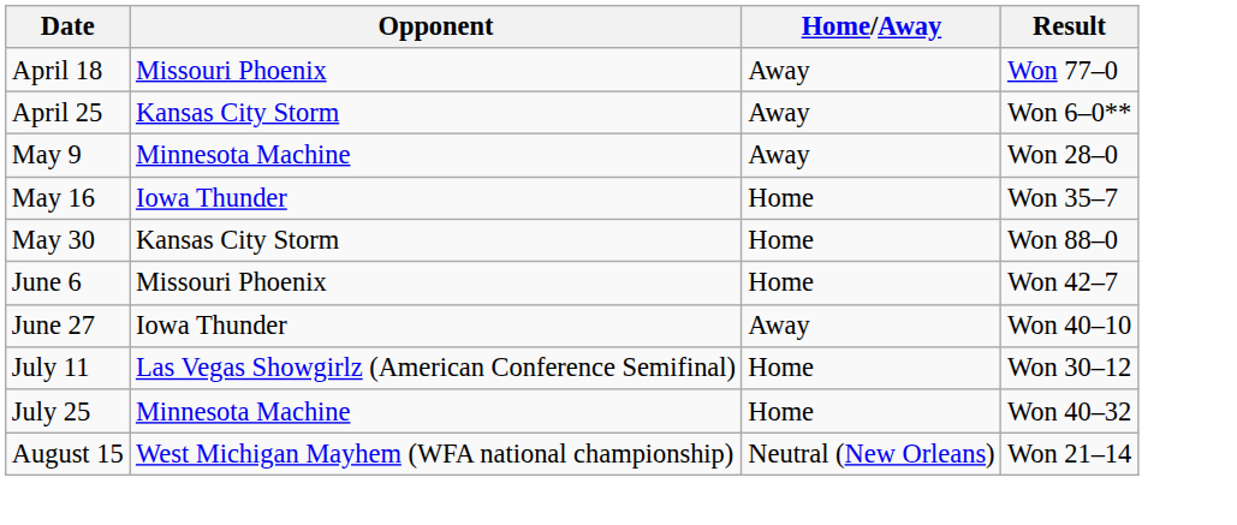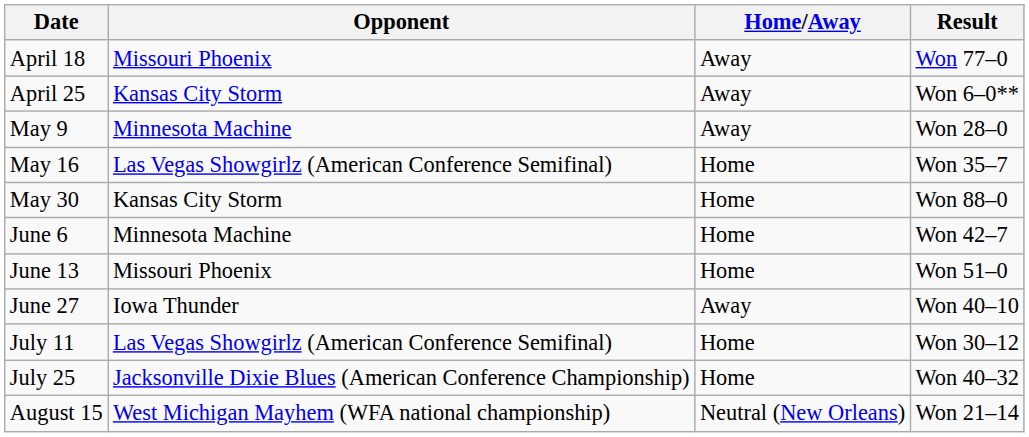May 16 | Opponent: Iowa Thunder -> Las Vegas Showgirlz (American Conference Semifinal)
June 6 | Opponent: Missouri Phoenix -> Minnesota Machine
+ row: June 13 | Missouri Phoenix | Home | Won 51–0
July 25 | Opponent: Minnesota Machine -> Jacksonville Dixie Blues (American Conference Championship)
